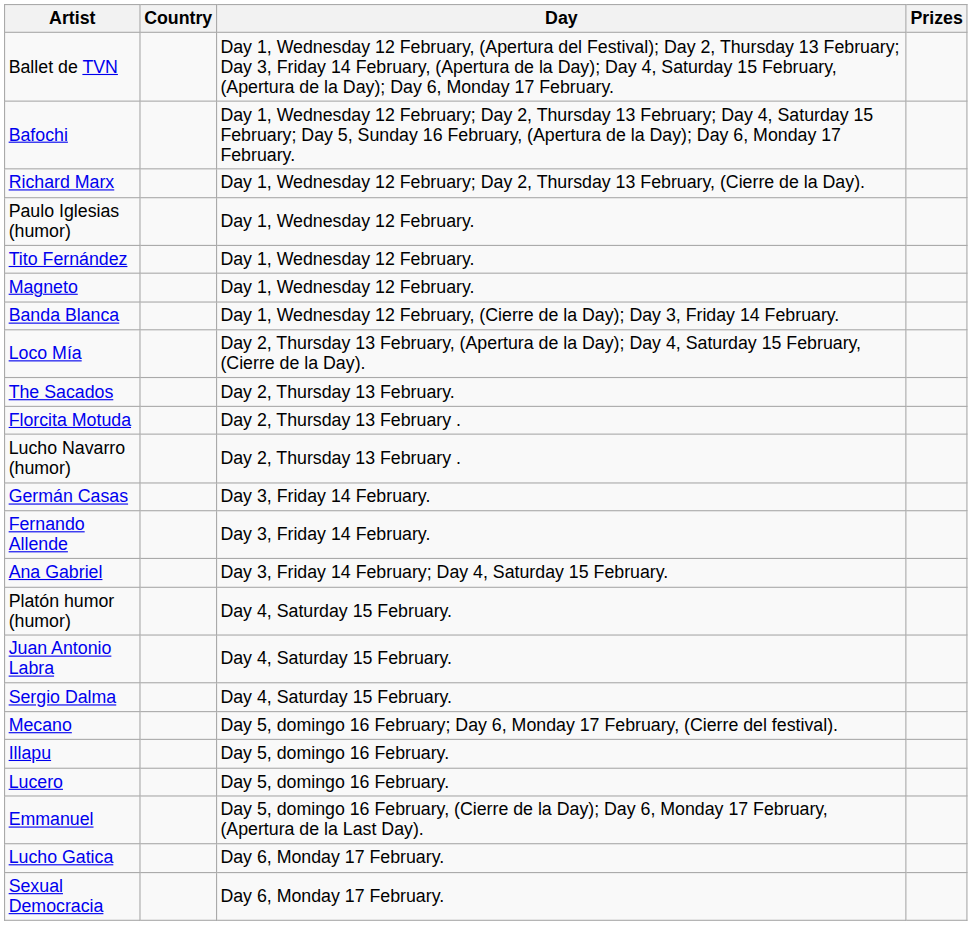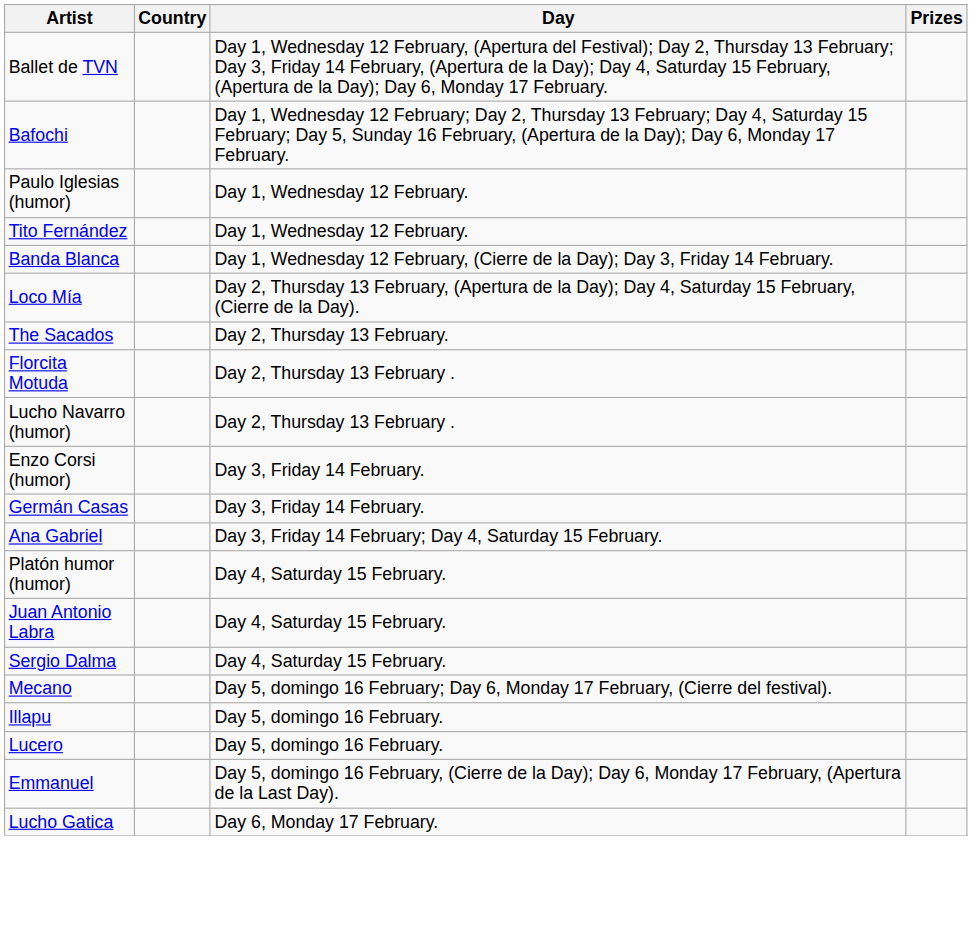- row: Richard Marx | Day 1, Wednesday 12 February; Day 2, Thursday 13 February, (Cierre de la Day).
- row: Magneto | Day 1, Wednesday 12 February.
+ row: Enzo Corsi (humor) | Day 3, Friday 14 February.
- row: Fernando Allende | Day 3, Friday 14 February.
- row: Sexual Democracia | Day 6, Monday 17 February.
